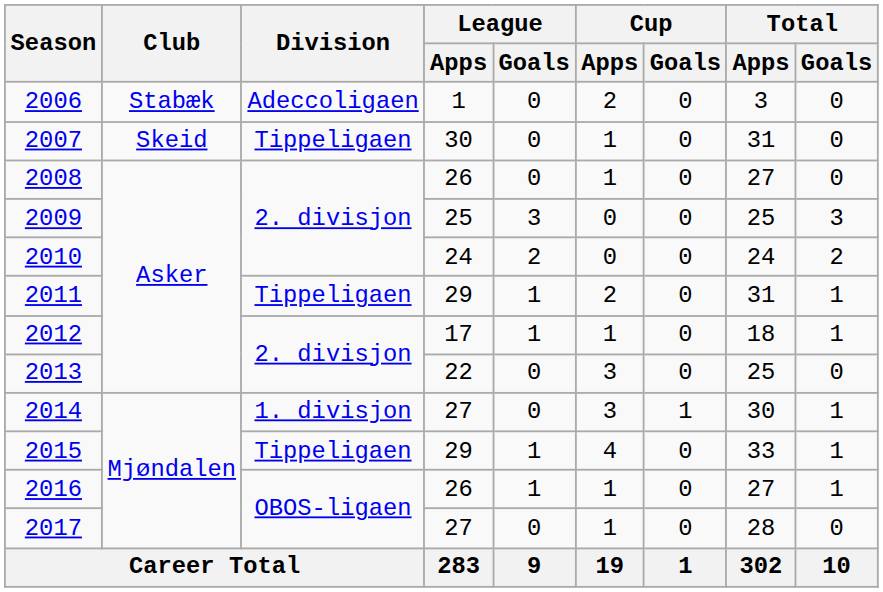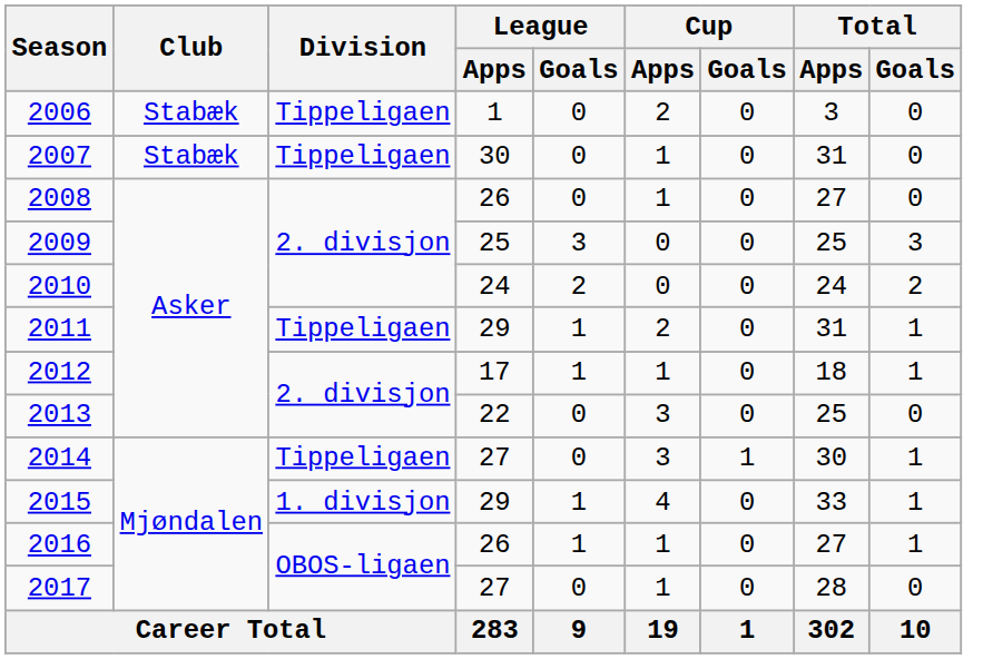2006 | Division: Adeccoligaen -> Tippeligaen
2007 | Club: Skeid -> Stabæk
2014 | Division: 1. divisjon -> Tippeligaen
2015 | Division: Tippeligaen -> 1. divisjon
